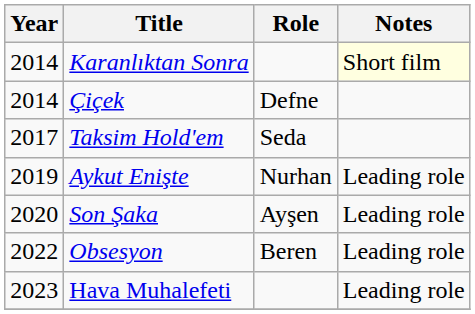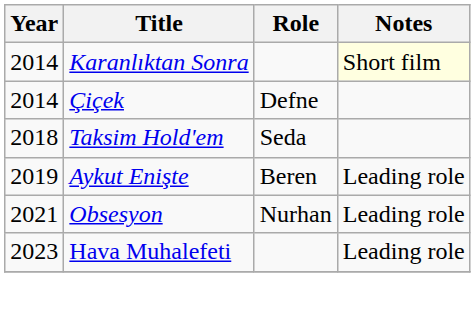Taksim Hold'em | Year: 2017 -> 2018
Aykut Enişte | Role: Nurhan -> Beren
- row: 2020 | Son Şaka | Ayşen | Leading role
Obsesyon | Year: 2022 -> 2021
Obsesyon | Role: Beren -> Nurhan
